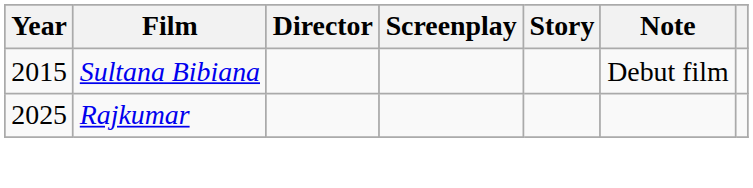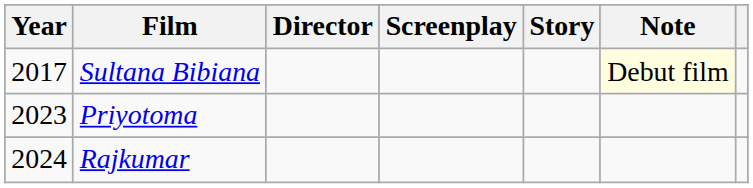Sultana Bibiana | Year: 2015 -> 2017
Sultana Bibiana | Note: no background -> lightyellow background
+ row: 2023 | Priyotoma
Rajkumar | Year: 2025 -> 2024
